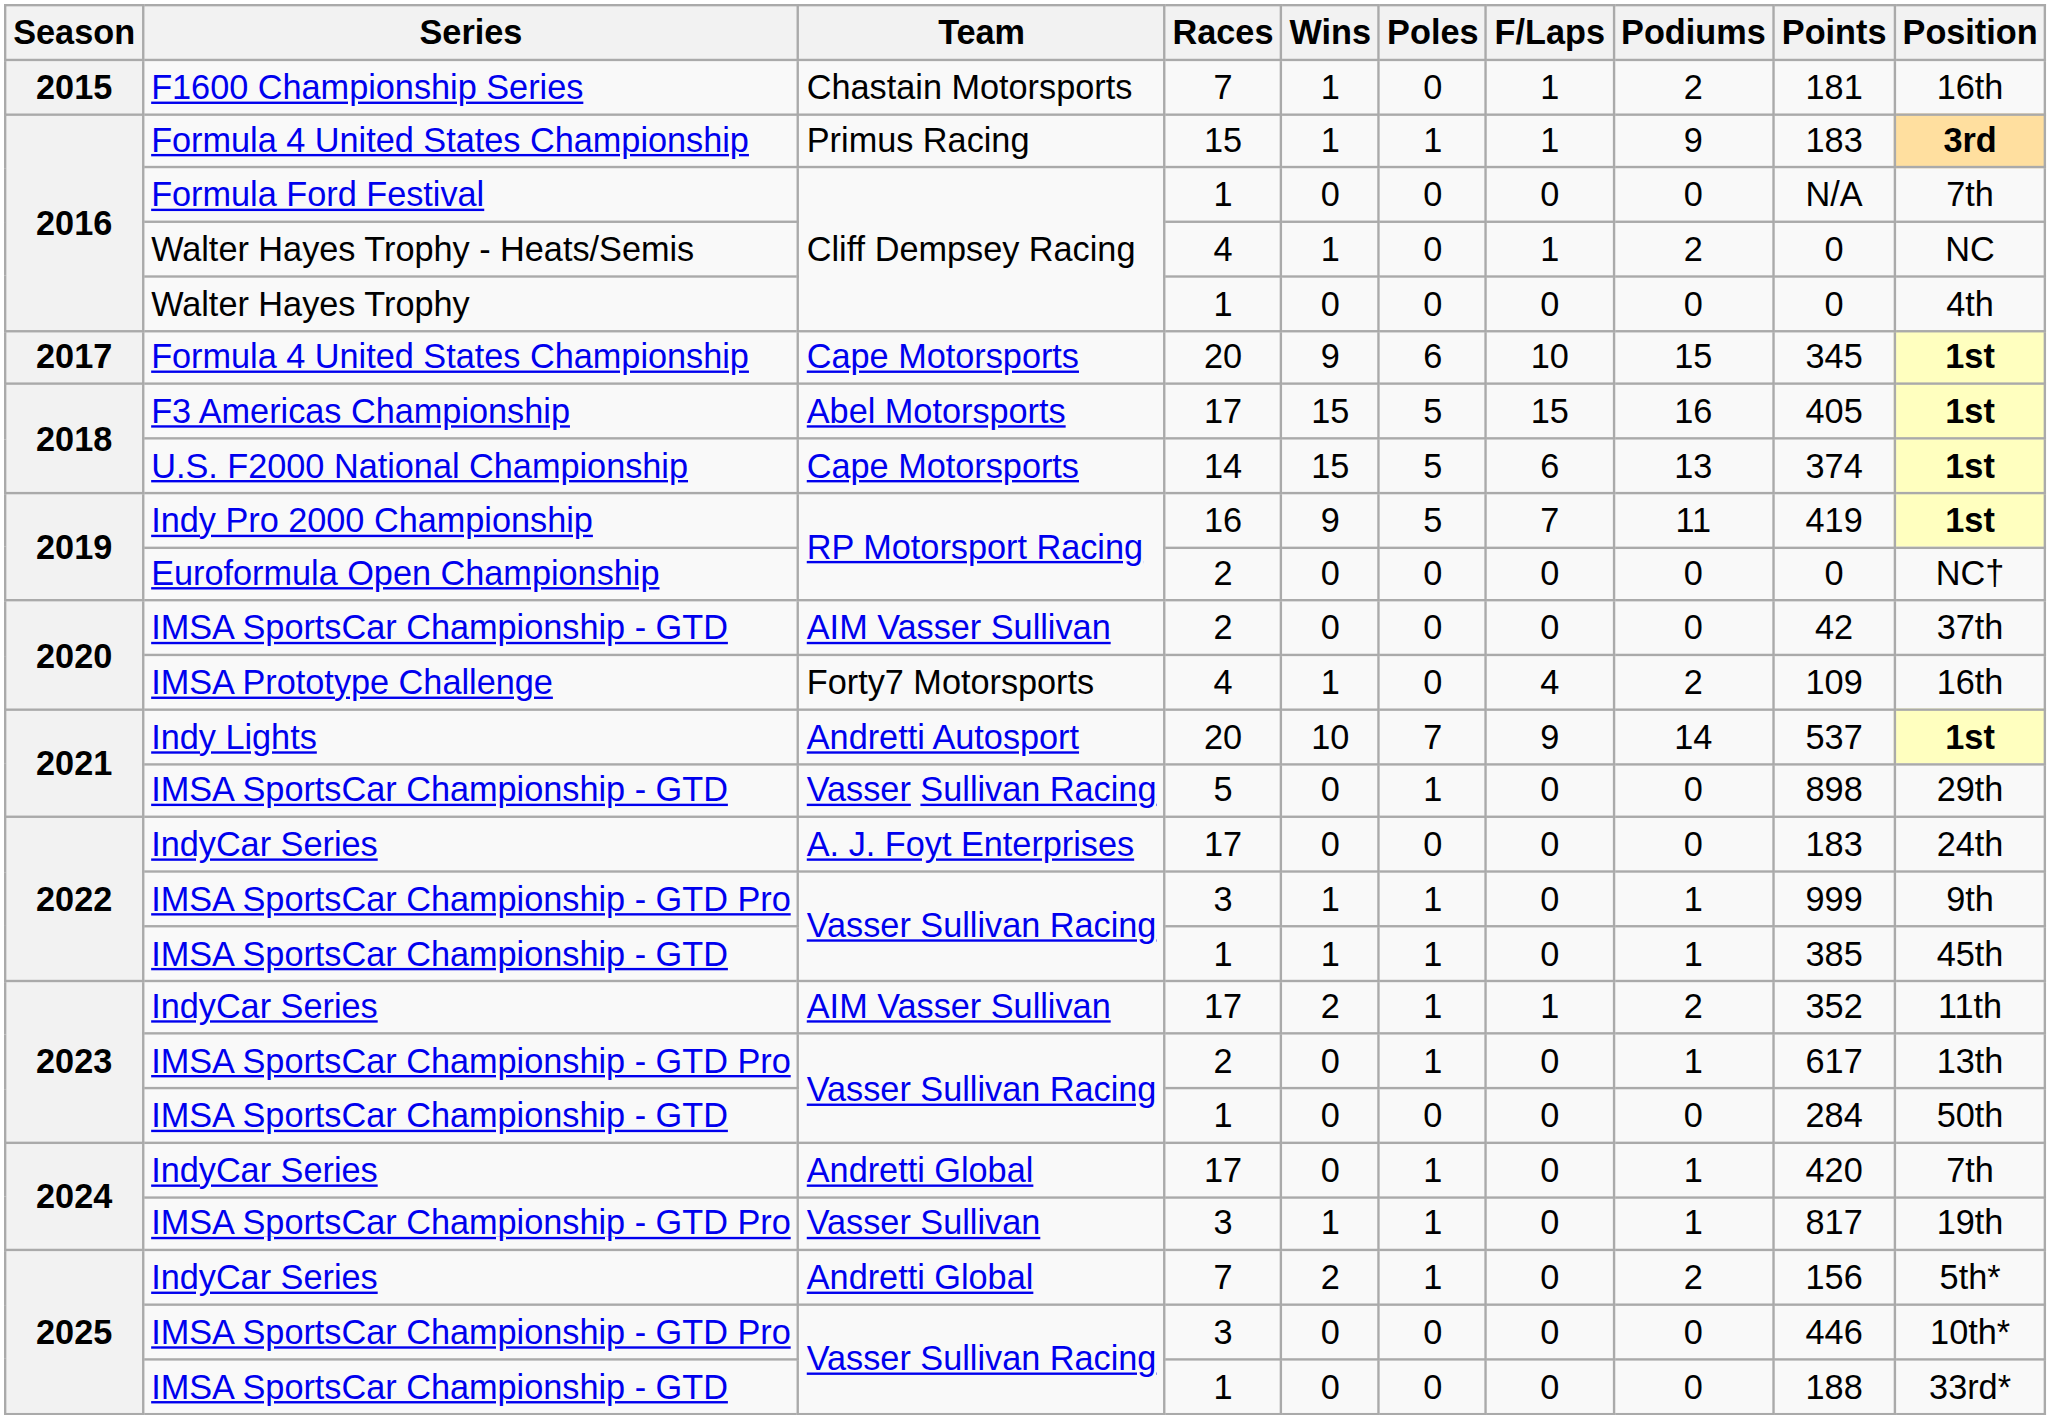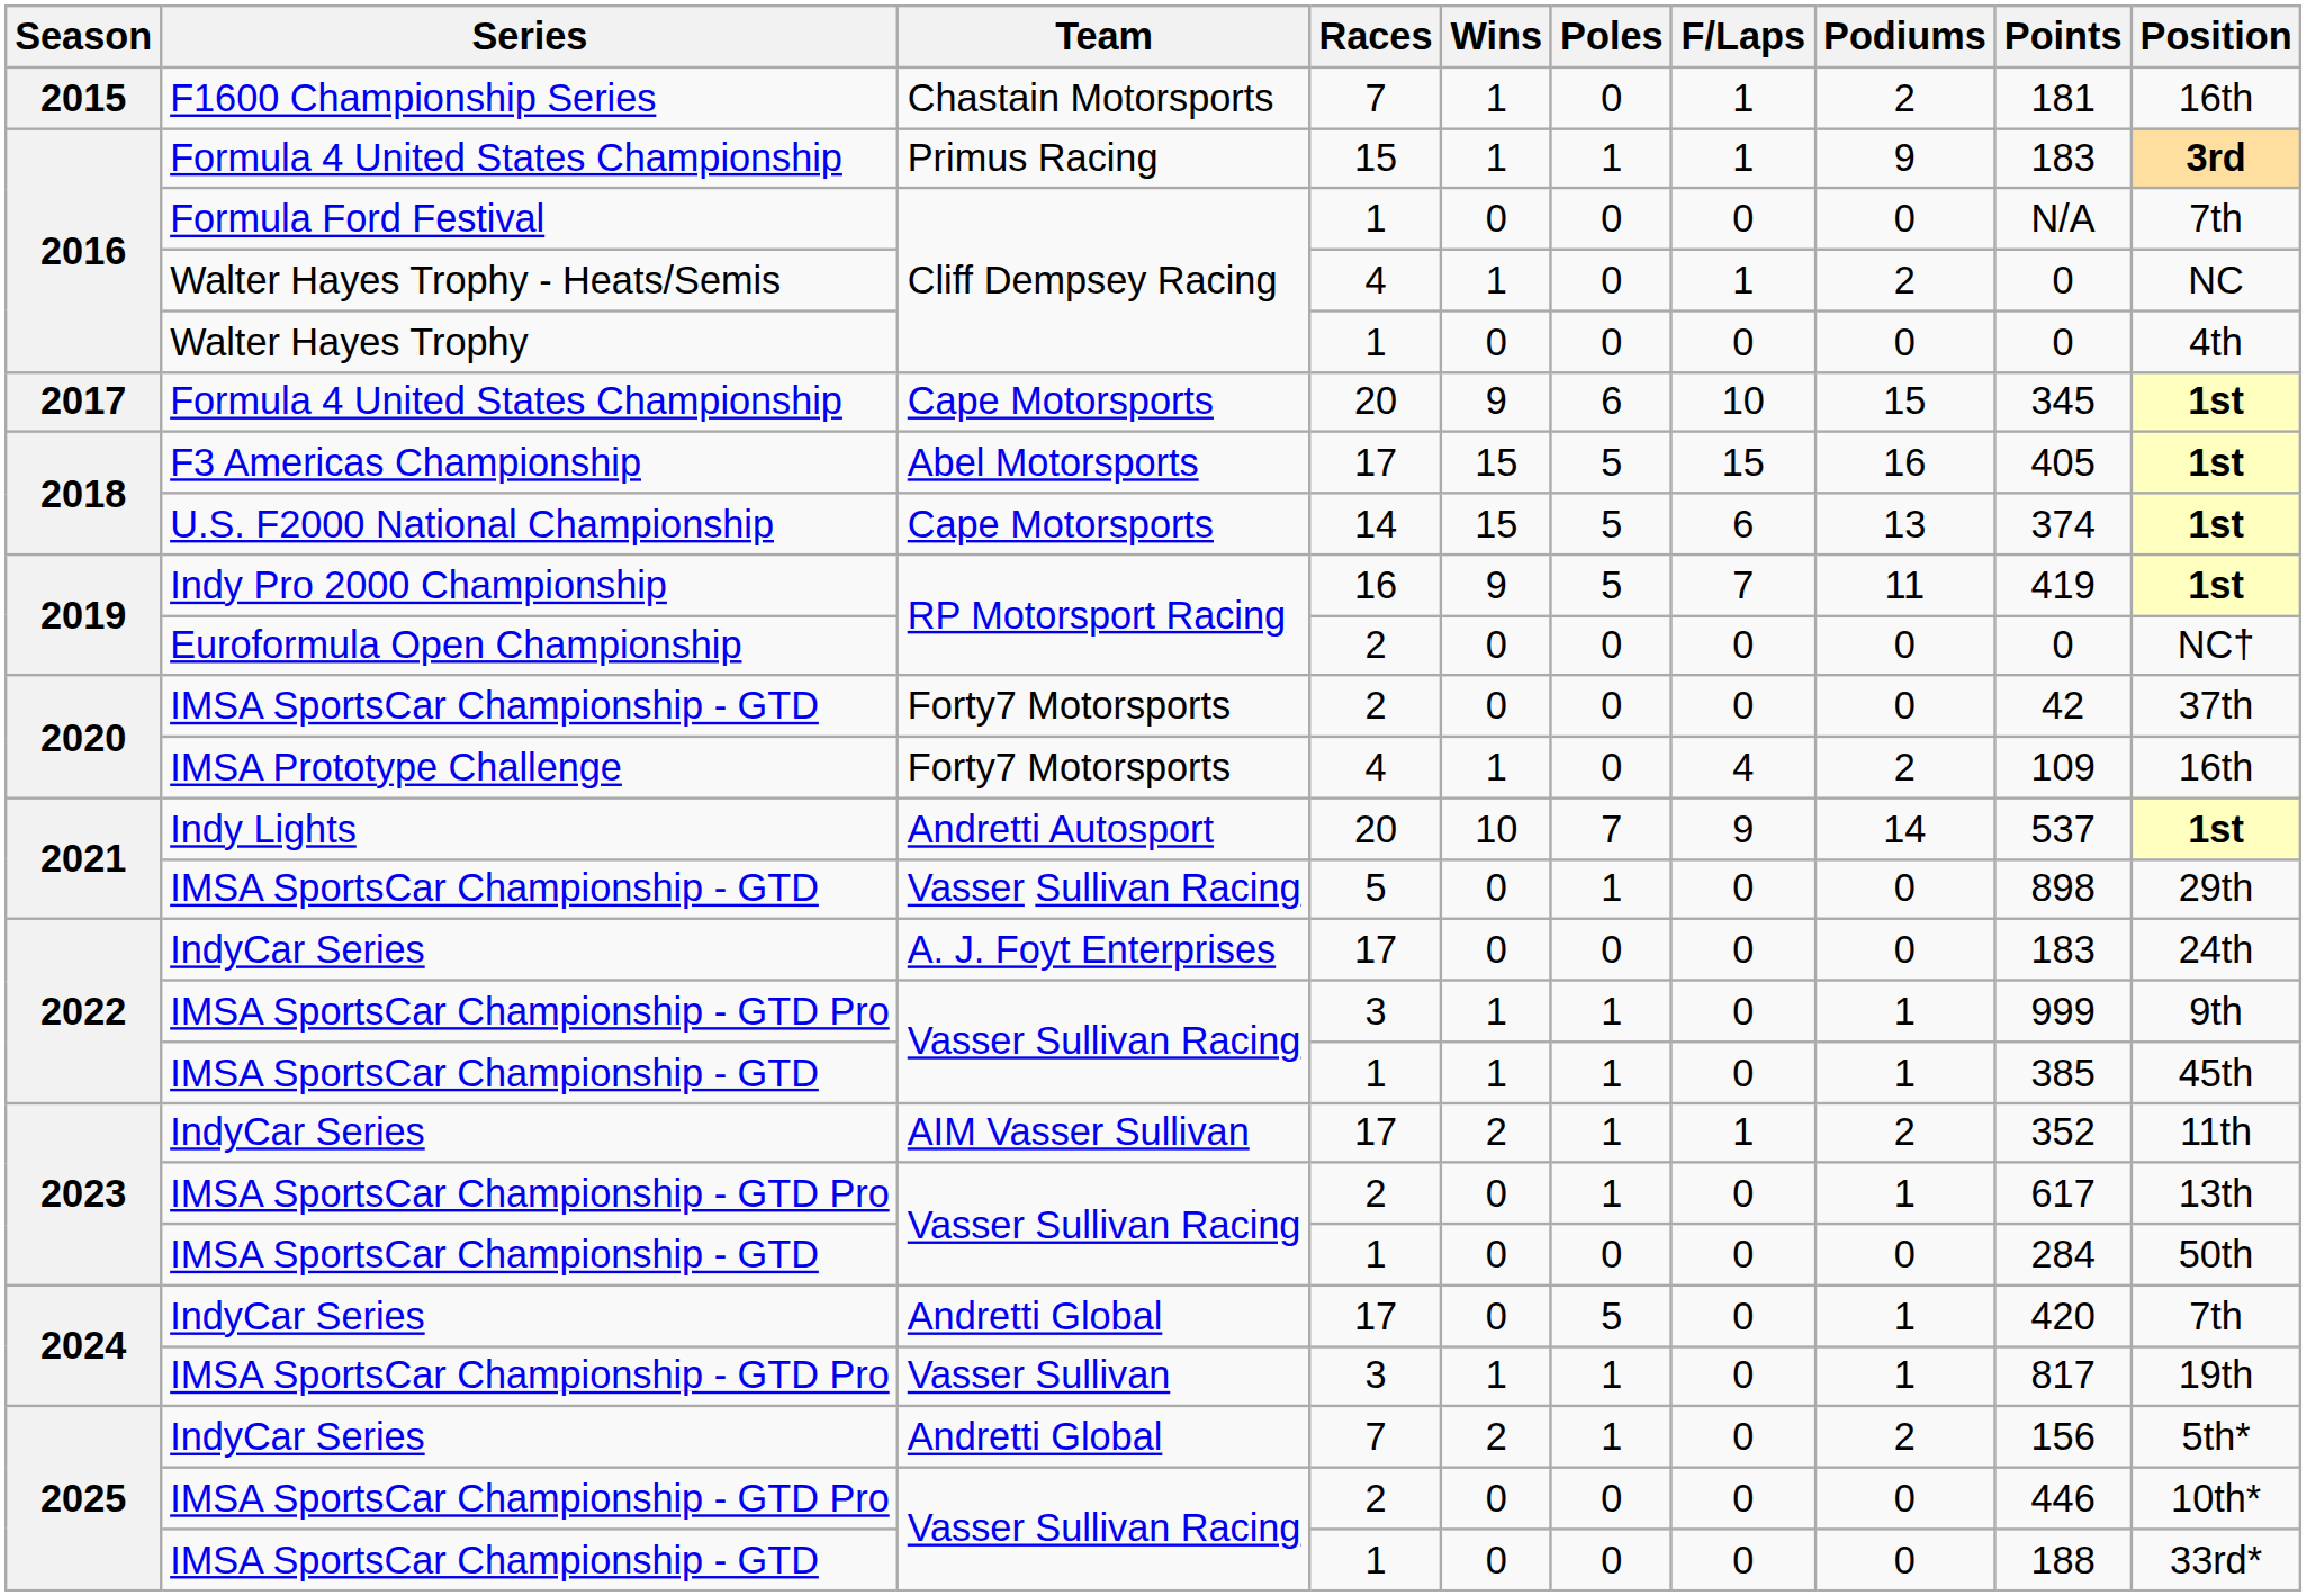2020 / IMSA SportsCar Championship - GTD | Team: AIM Vasser Sullivan -> Forty7 Motorsports
2024 / IndyCar Series | Poles: 1 -> 5
2025 / IMSA SportsCar Championship - GTD Pro | Races: 3 -> 2
